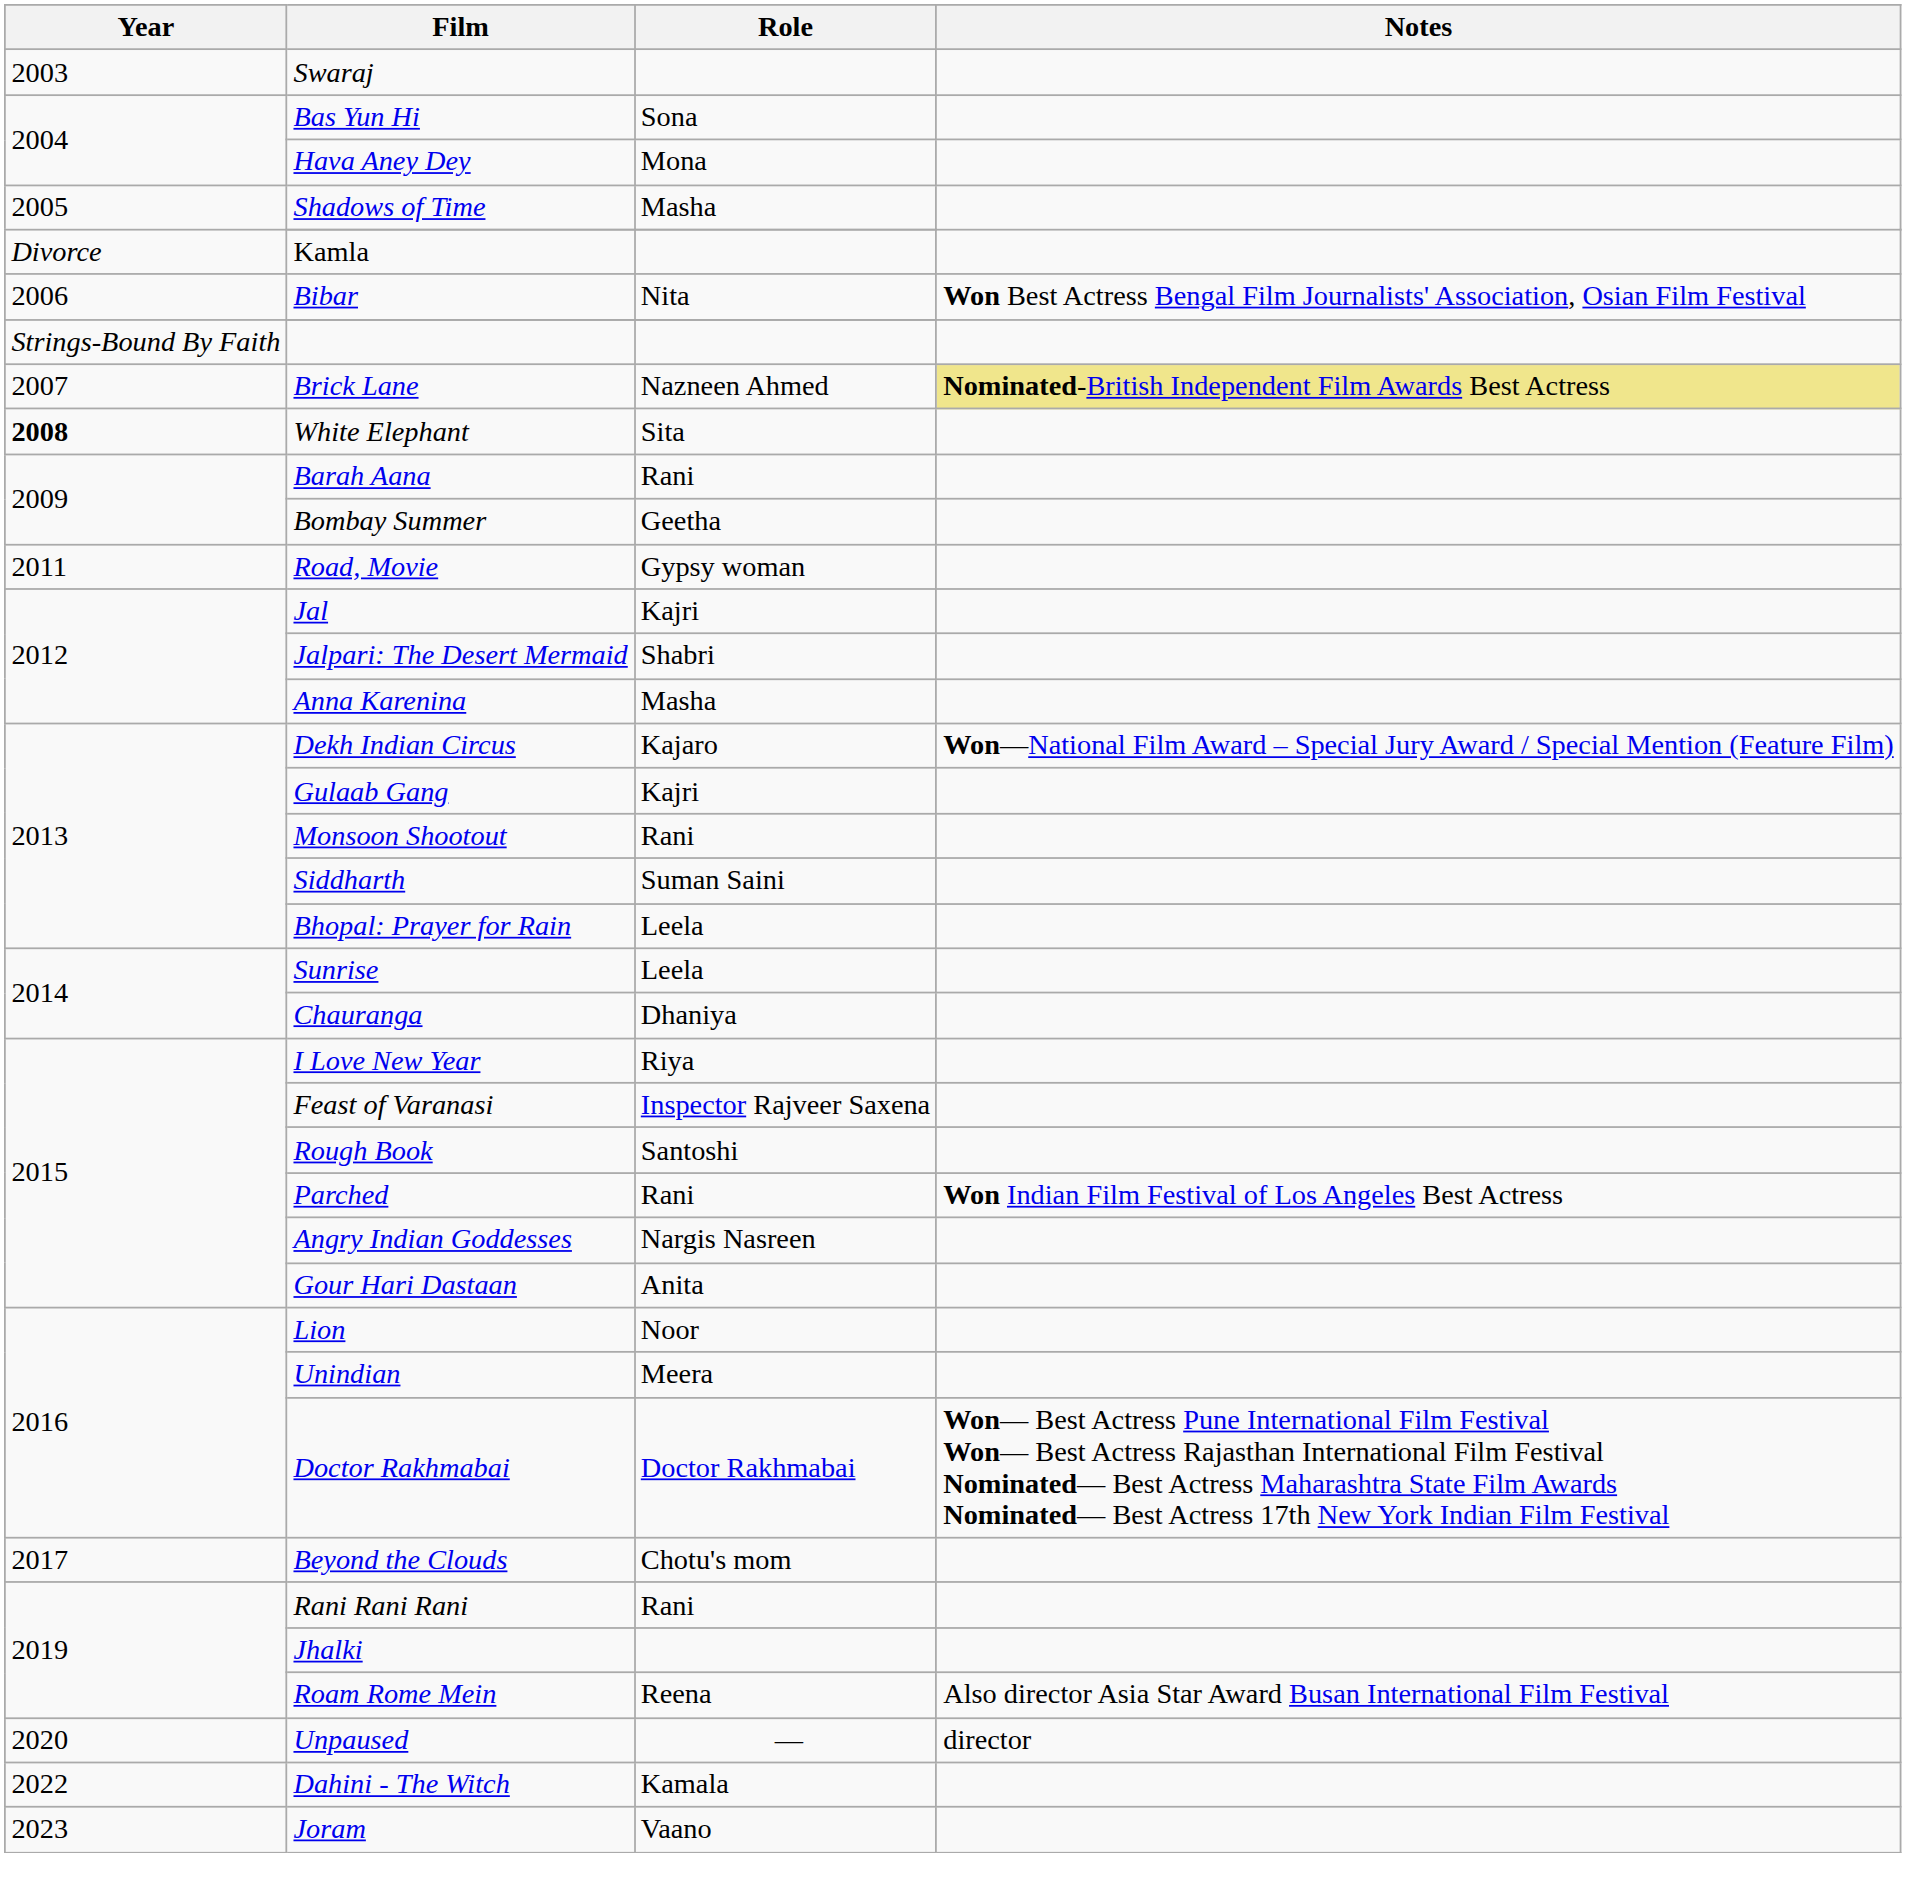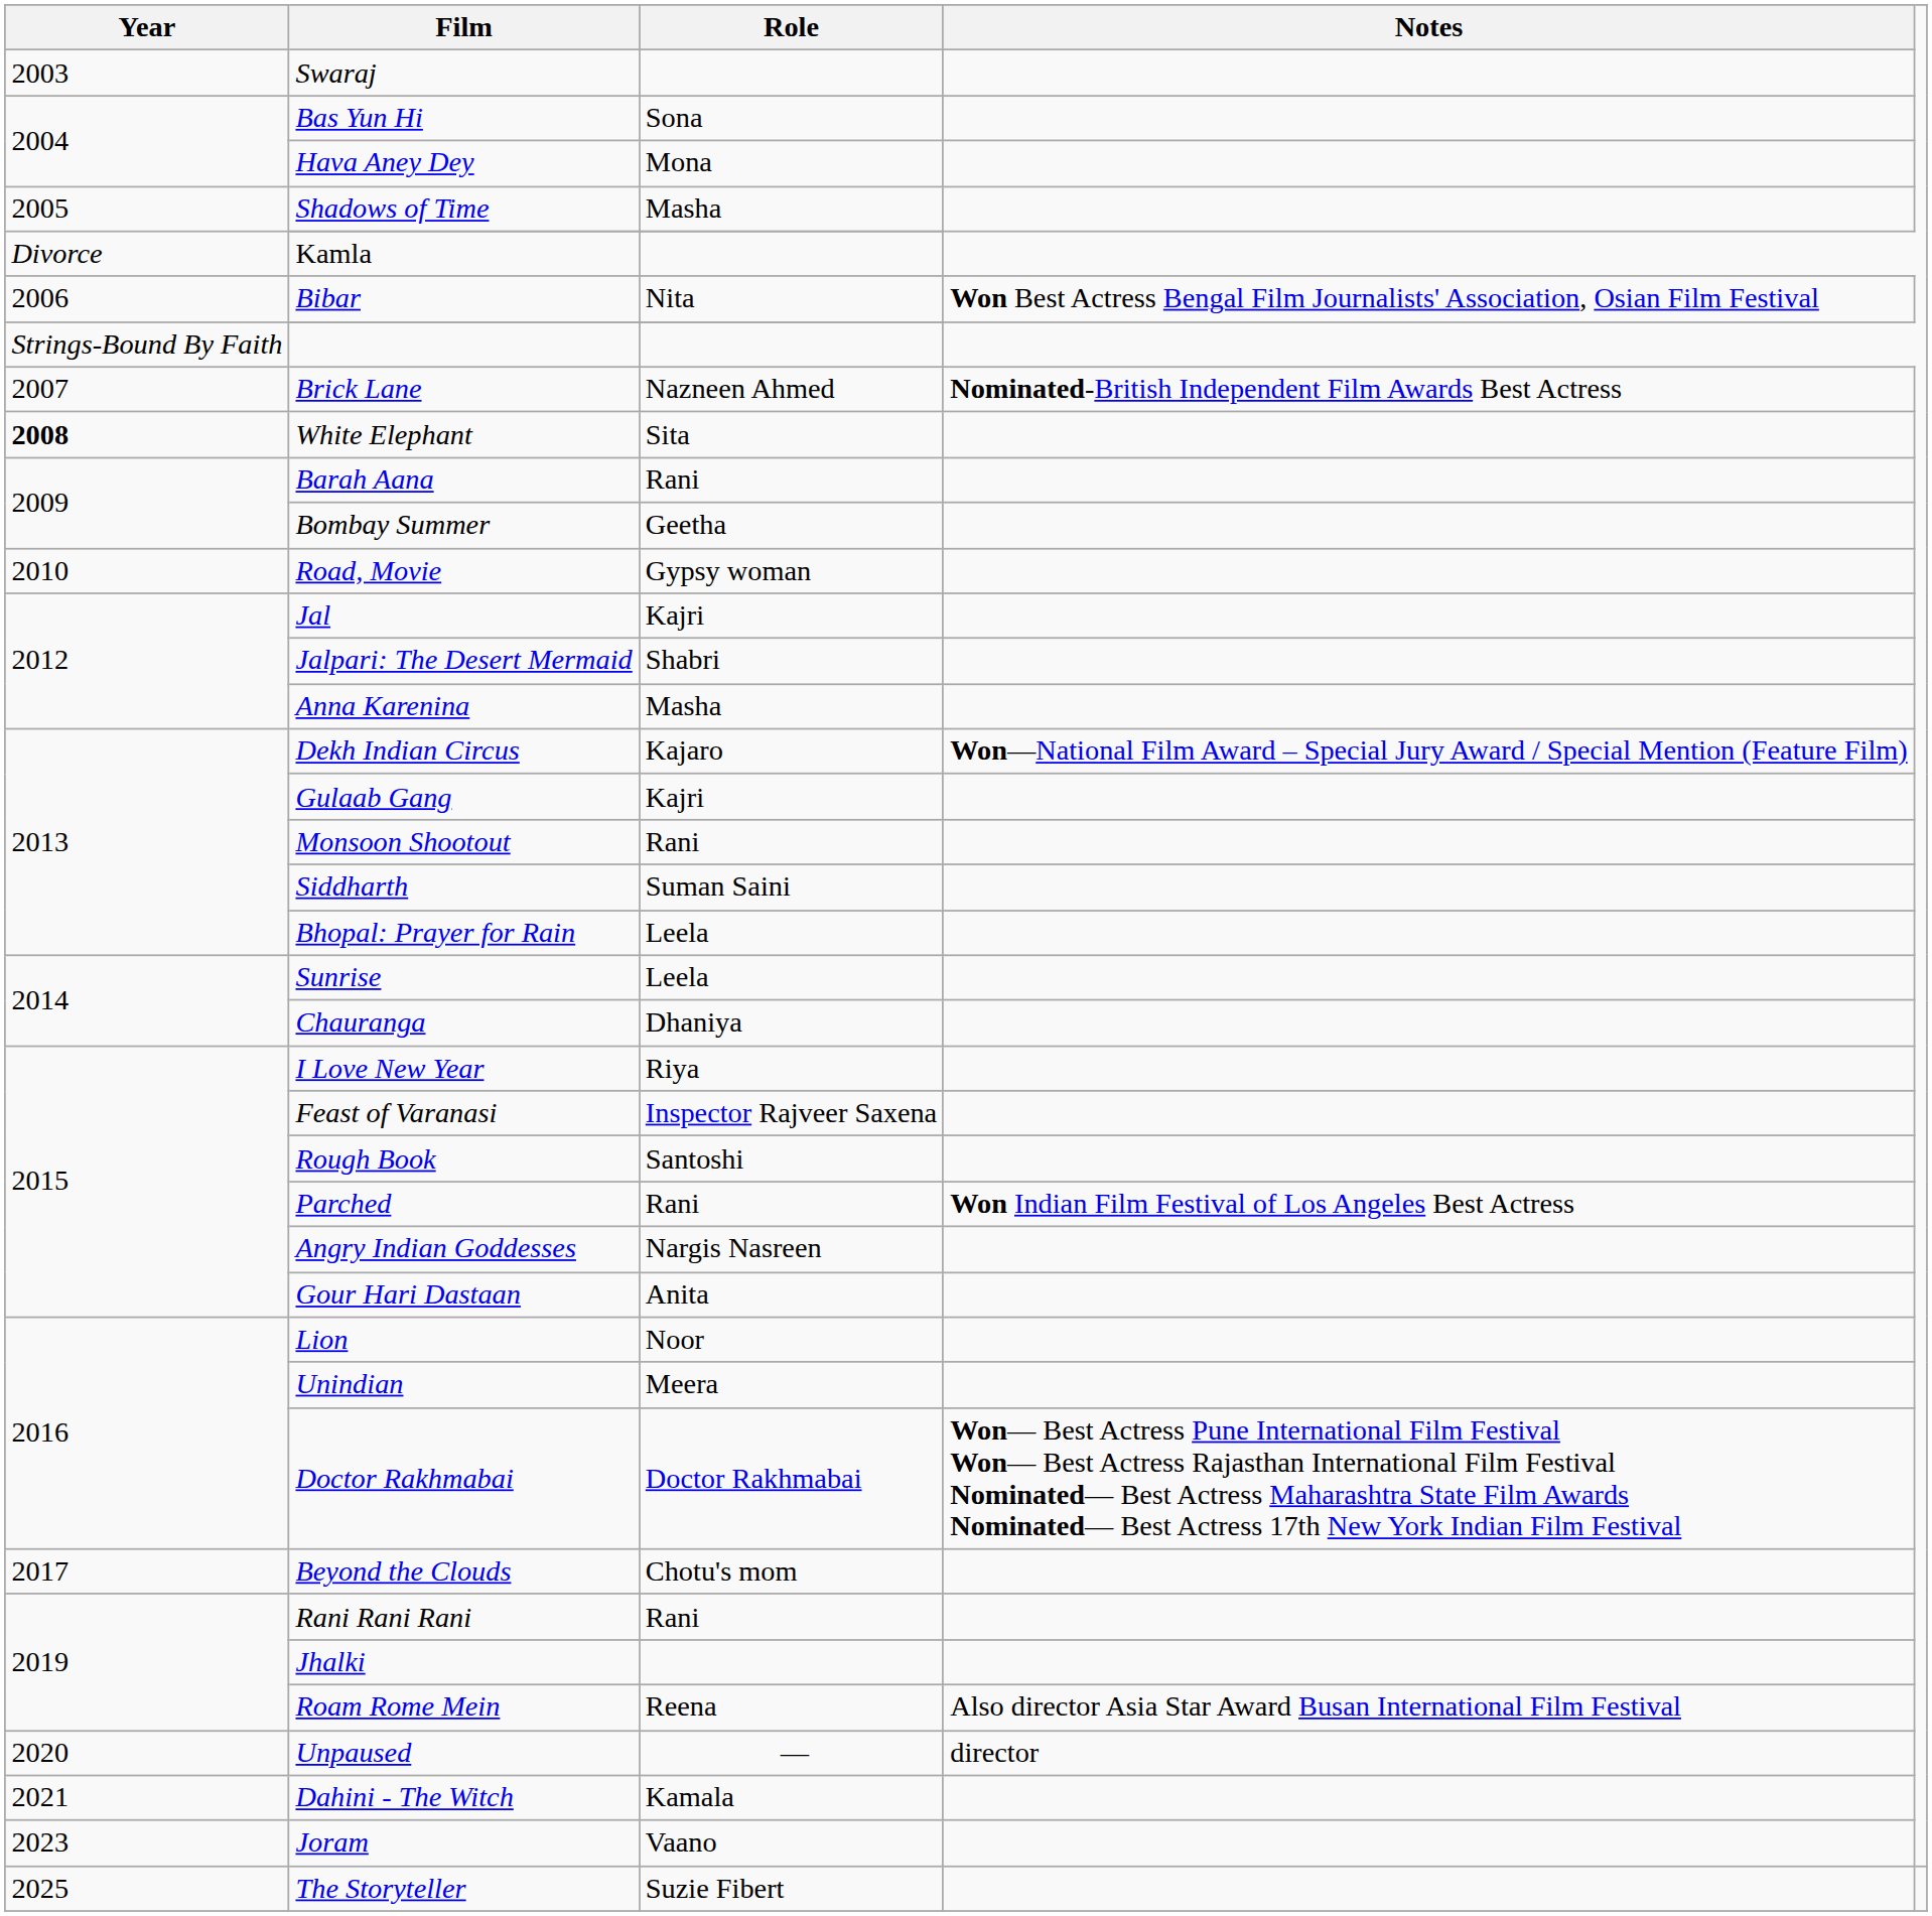Brick Lane | Notes: khaki background -> no background
Road, Movie | Year: 2011 -> 2010
Dahini - The Witch | Year: 2022 -> 2021
+ row: 2025 | The Storyteller | Suzie Fibert
